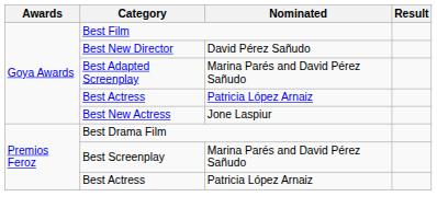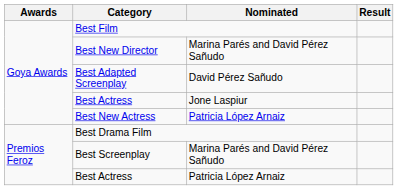Best New Director | Nominated: David Pérez Sañudo -> Marina Parés and David Pérez Sañudo
Best Adapted Screenplay | Nominated: Marina Parés and David Pérez Sañudo -> David Pérez Sañudo
Goya Awards / Best Actress | Nominated: Patricia López Arnaiz -> Jone Laspiur
Best New Actress | Nominated: Jone Laspiur -> Patricia López Arnaiz
